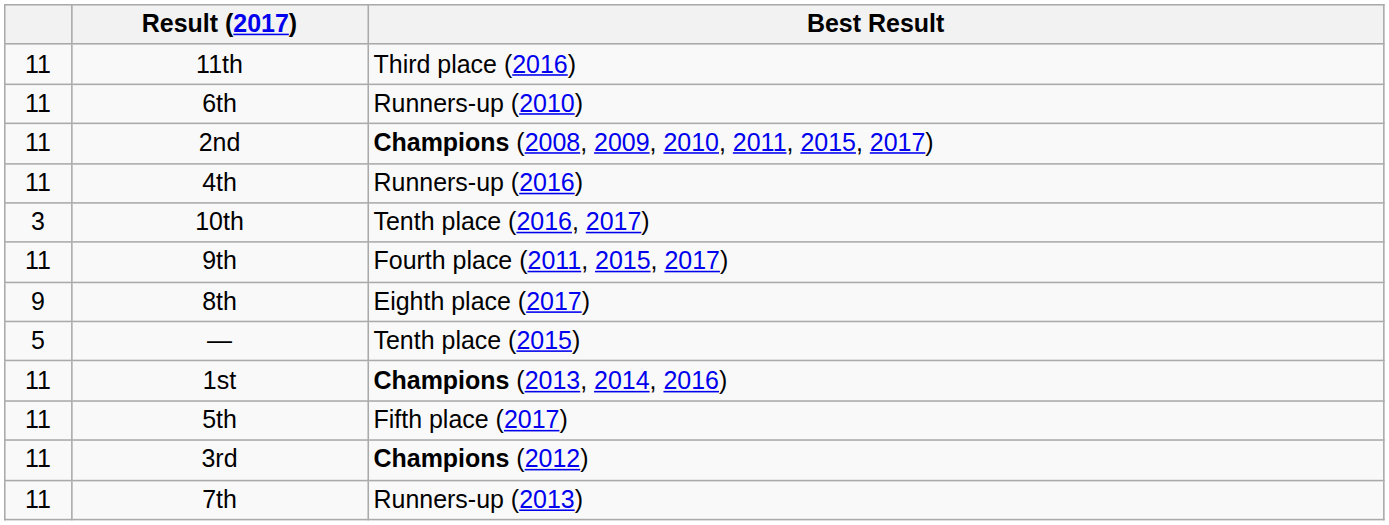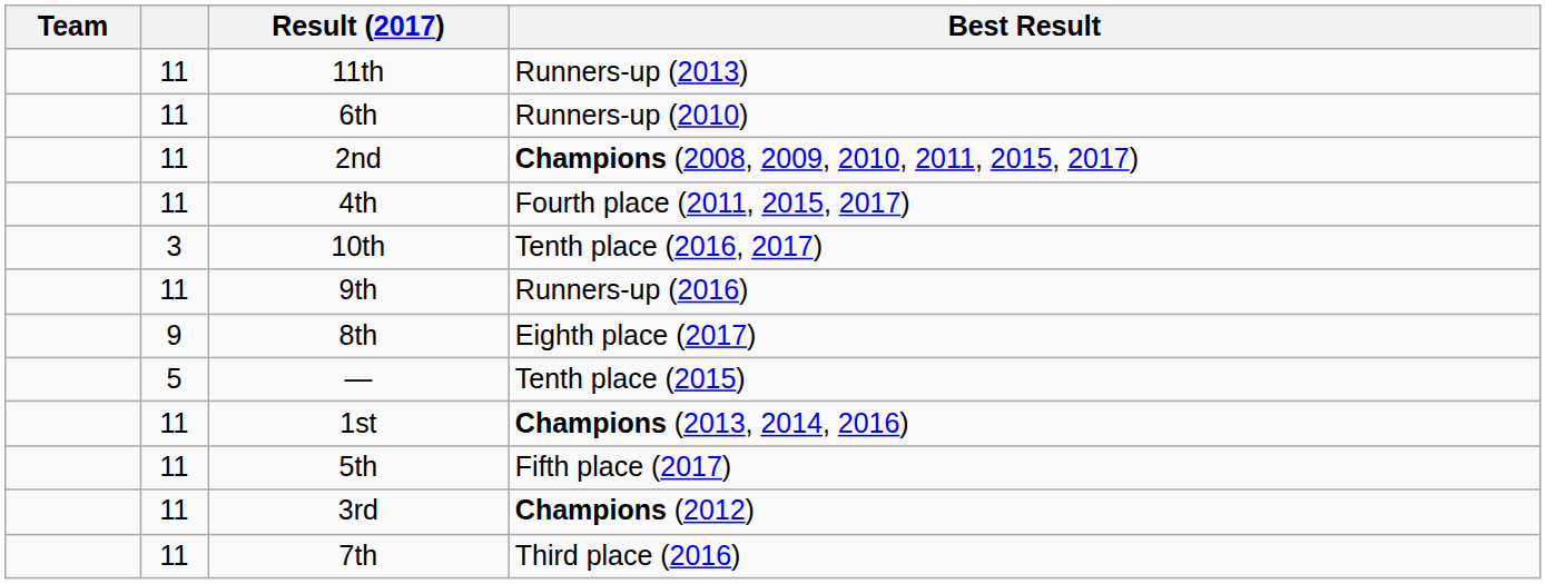+ column: Team
11th | Best Result: Third place (2016) -> Runners-up (2013)
4th | Best Result: Runners-up (2016) -> Fourth place (2011, 2015, 2017)
9th | Best Result: Fourth place (2011, 2015, 2017) -> Runners-up (2016)
7th | Best Result: Runners-up (2013) -> Third place (2016)
